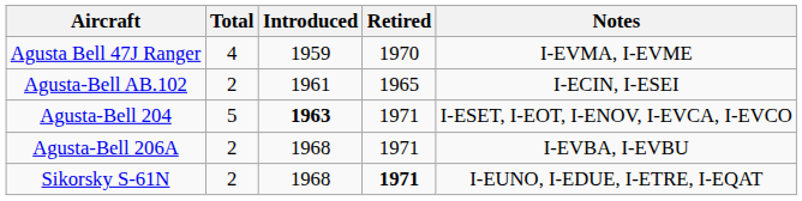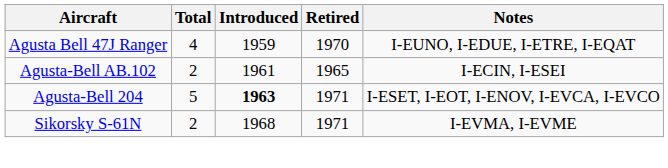Agusta Bell 47J Ranger | Notes: I-EVMA, I-EVME -> I-EUNO, I-EDUE, I-ETRE, I-EQAT
- row: Agusta-Bell 206A | 2 | 1968 | 1971 | I-EVBA, I-EVBU
Sikorsky S-61N | Retired: bold -> normal
Sikorsky S-61N | Notes: I-EUNO, I-EDUE, I-ETRE, I-EQAT -> I-EVMA, I-EVME
